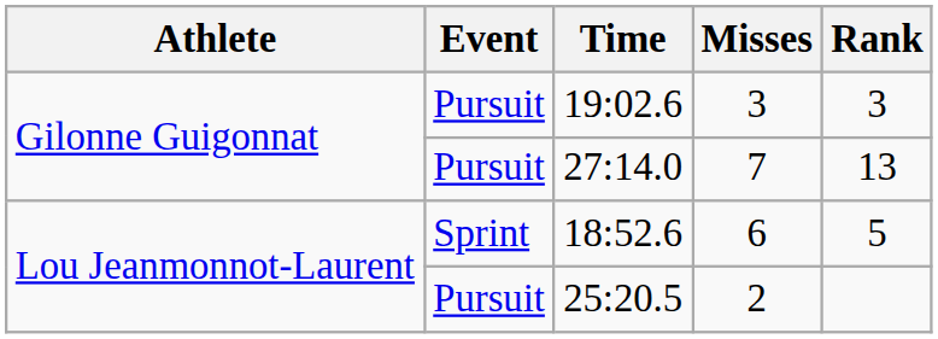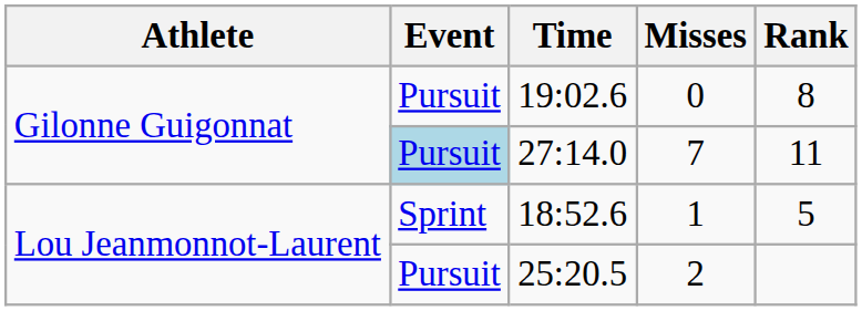19:02.6 | Misses: 3 -> 0
19:02.6 | Rank: 3 -> 8
27:14.0 | Event: no background -> lightblue background
27:14.0 | Rank: 13 -> 11
18:52.6 | Misses: 6 -> 1
